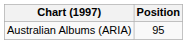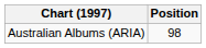Australian Albums (ARIA) | Position: 95 -> 98
